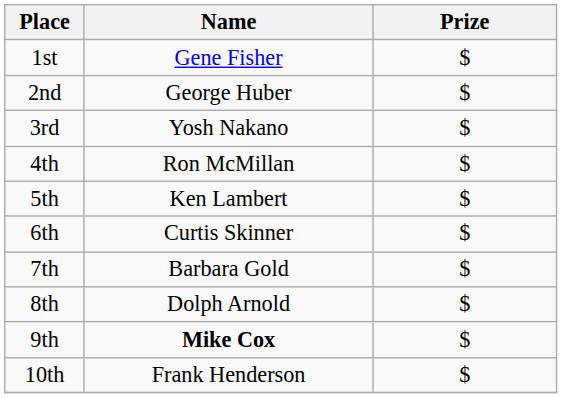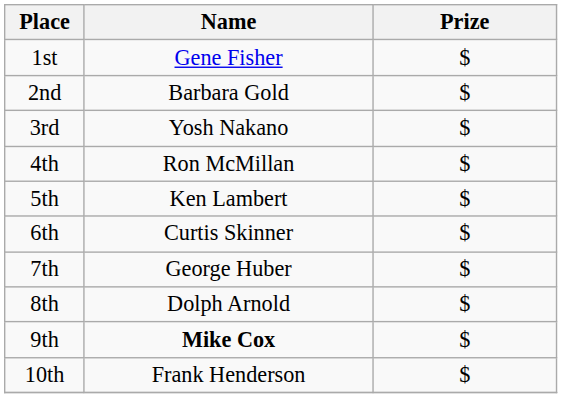2nd | Name: George Huber -> Barbara Gold
7th | Name: Barbara Gold -> George Huber
